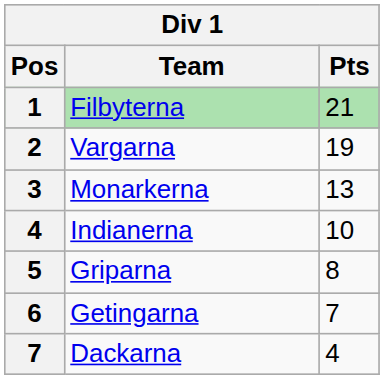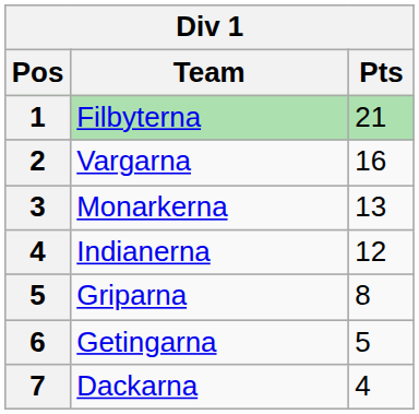Vargarna | Pts: 19 -> 16
Indianerna | Pts: 10 -> 12
Getingarna | Pts: 7 -> 5
